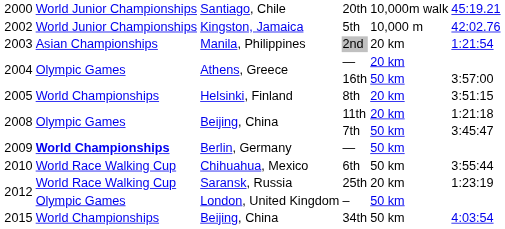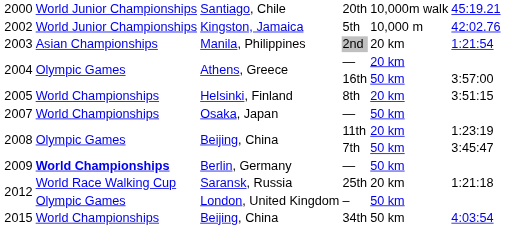+ row: 2007 | World Championships | Osaka, Japan | — | 50 km
11th | column 6: 1:21:18 -> 1:23:19
- row: 2010 | World Race Walking Cup | Chihuahua, Mexico | 6th | 50 km | 3:55:44
25th | column 6: 1:23:19 -> 1:21:18
